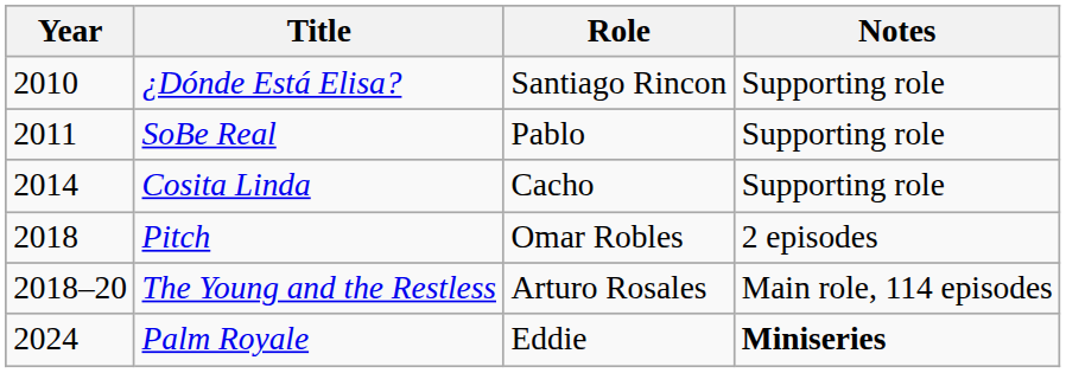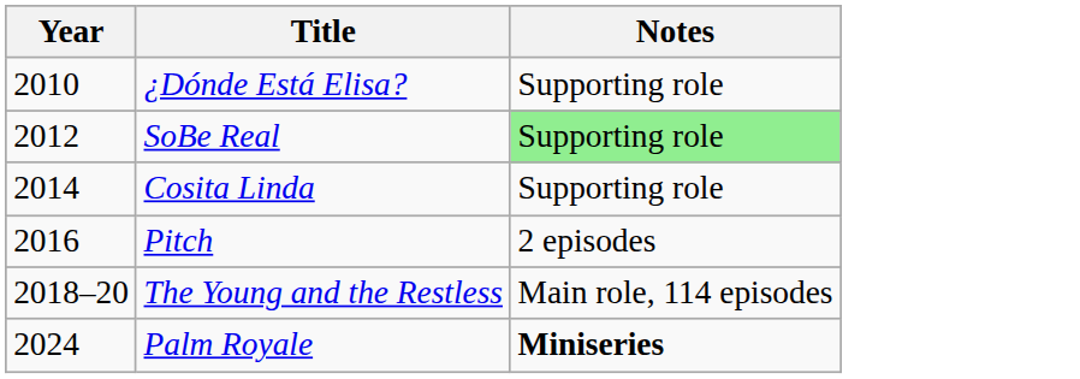- column: Role | Santiago Rincon | Pablo | Cacho | Omar Robles | Arturo Rosales | Eddie
SoBe Real | Year: 2011 -> 2012
SoBe Real | Notes: no background -> lightgreen background
Pitch | Year: 2018 -> 2016
